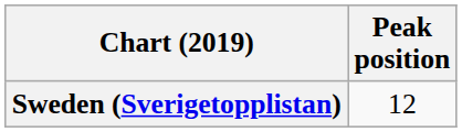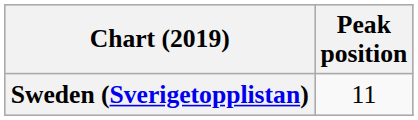Sweden (Sverigetopplistan) | Peak position: 12 -> 11
